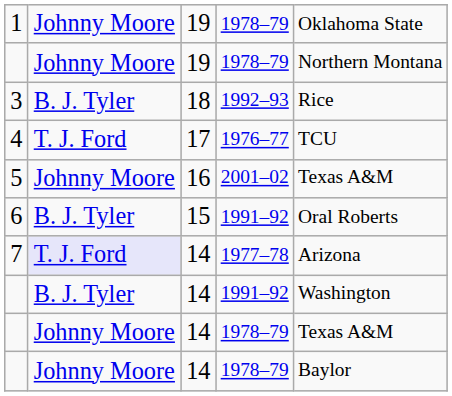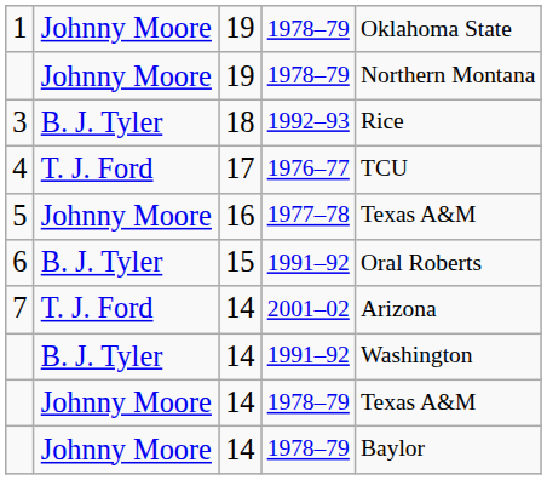5 | column 4: 2001–02 -> 1977–78
7 | column 2: lavender background -> no background
7 | column 4: 1977–78 -> 2001–02
